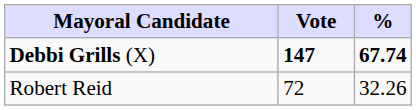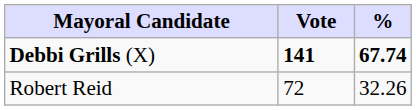Debbi Grills (X) | Vote: 147 -> 141
